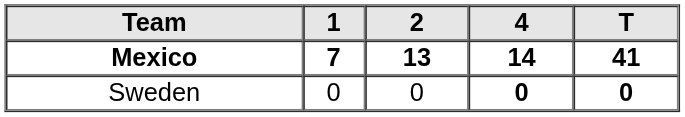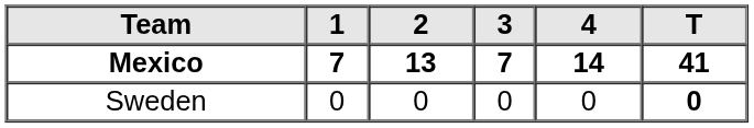+ column: 3 | 7 | 0
Sweden | 4: bold -> normal
